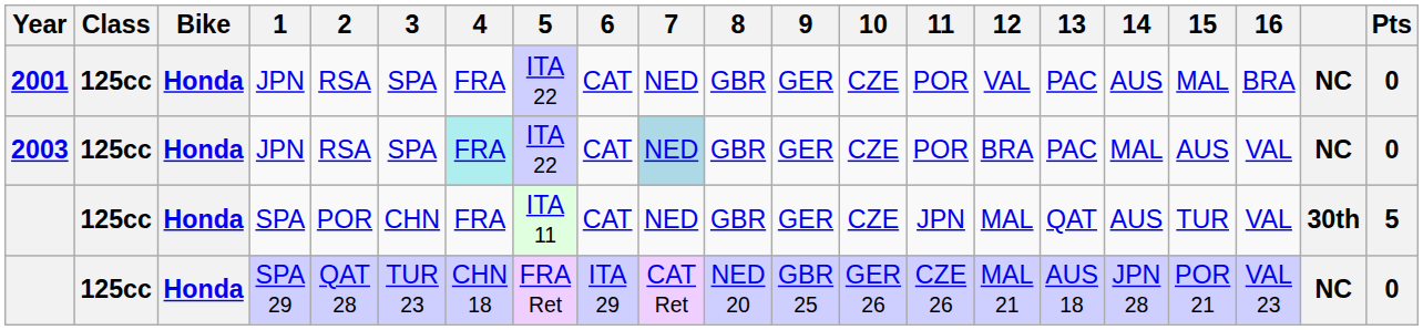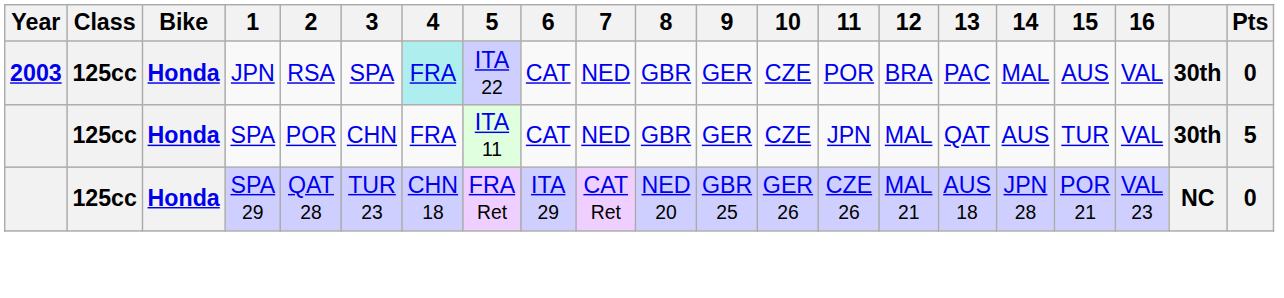- row: 2001 | 125cc | Honda | JPN | RSA | SPA | FRA | ITA 22 | CAT | NED | GBR | GER | CZE | POR | VAL | PAC | AUS | MAL | BRA | NC | 0
2003 | 7: lightblue background -> no background
2003 | column 20: NC -> 30th
